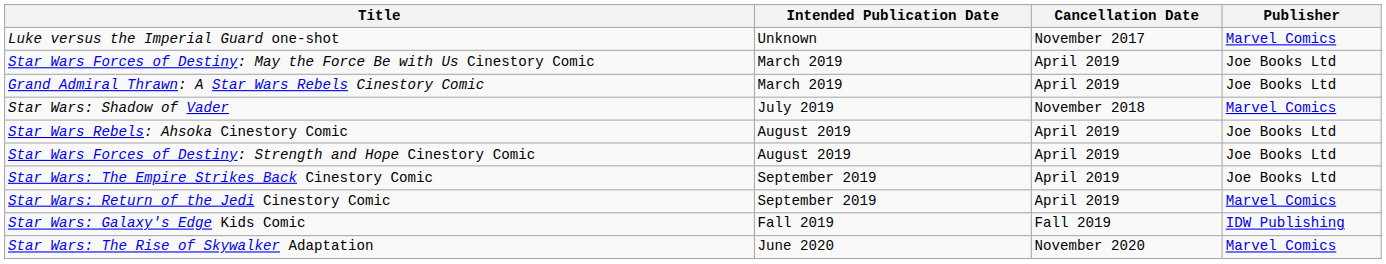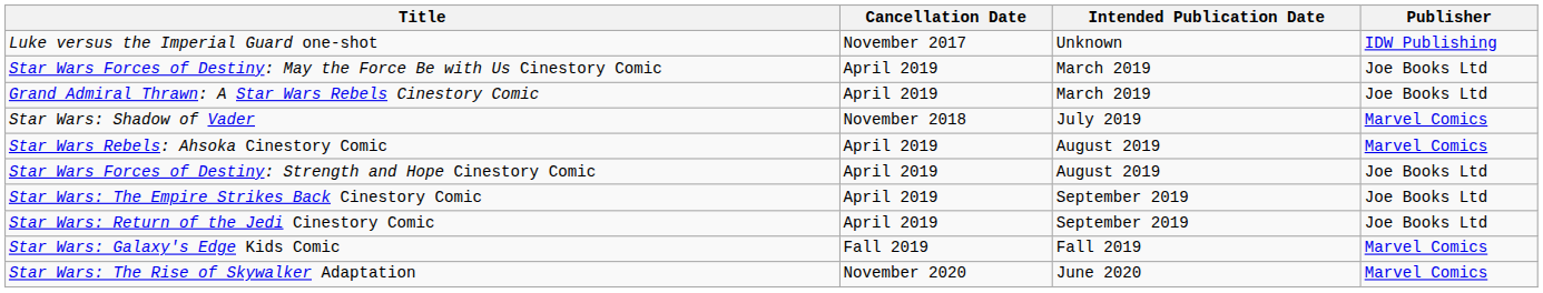columns swapped: Intended Publication Date <-> Cancellation Date
Luke versus the Imperial Guard one-shot | Publisher: Marvel Comics -> IDW Publishing
Star Wars Rebels: Ahsoka Cinestory Comic | Publisher: Joe Books Ltd -> Marvel Comics
Star Wars: Return of the Jedi Cinestory Comic | Publisher: Marvel Comics -> Joe Books Ltd
Star Wars: Galaxy's Edge Kids Comic | Publisher: IDW Publishing -> Marvel Comics
